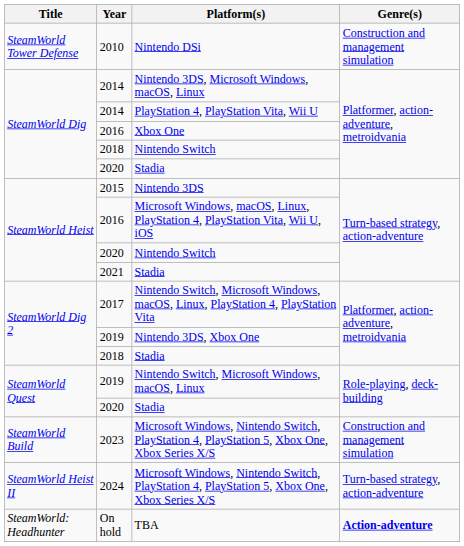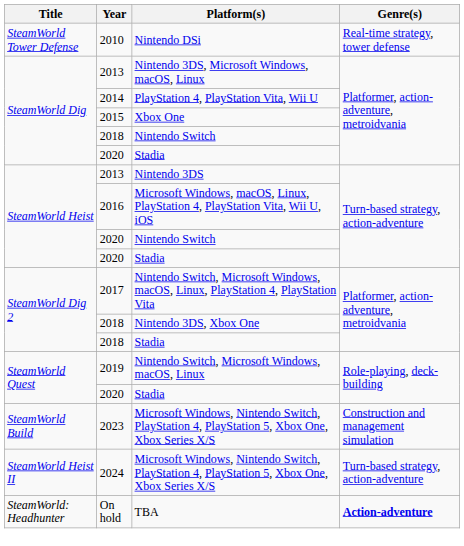Nintendo DSi | Genre(s): Construction and management simulation -> Real-time strategy, tower defense
Nintendo 3DS, Microsoft Windows, macOS, Linux | Year: 2014 -> 2013
Xbox One | Year: 2016 -> 2015
Nintendo 3DS | Year: 2015 -> 2013
SteamWorld Heist / Stadia | Year: 2021 -> 2020
Nintendo 3DS, Xbox One | Year: 2019 -> 2018
